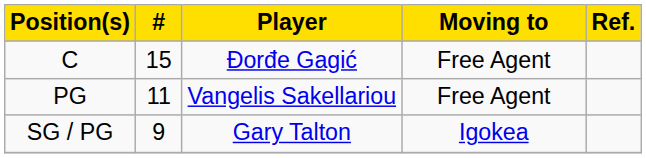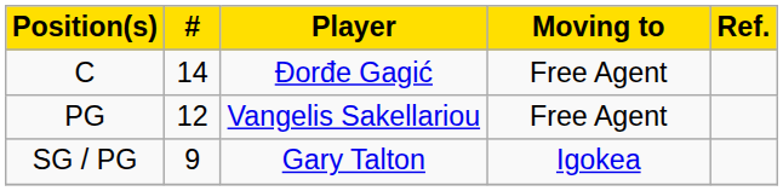C | #: 15 -> 14
PG | #: 11 -> 12
